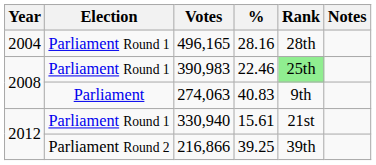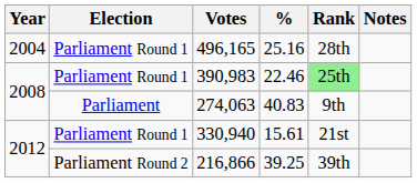496,165 | %: 28.16 -> 25.16
